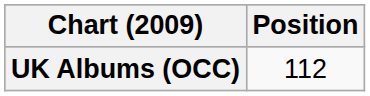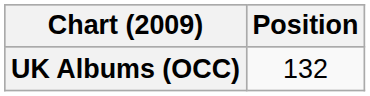UK Albums (OCC) | Position: 112 -> 132
